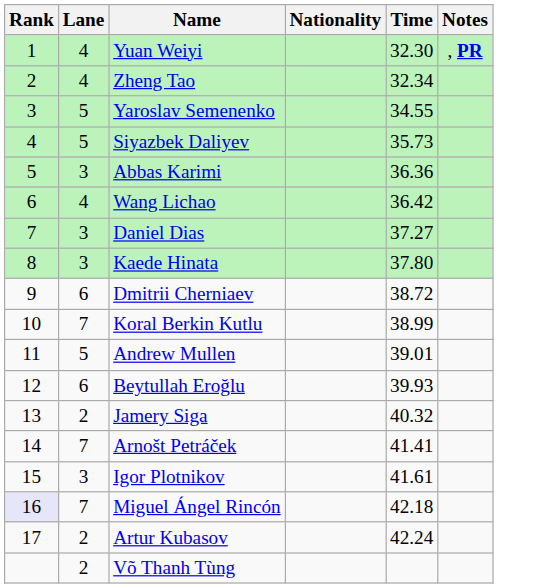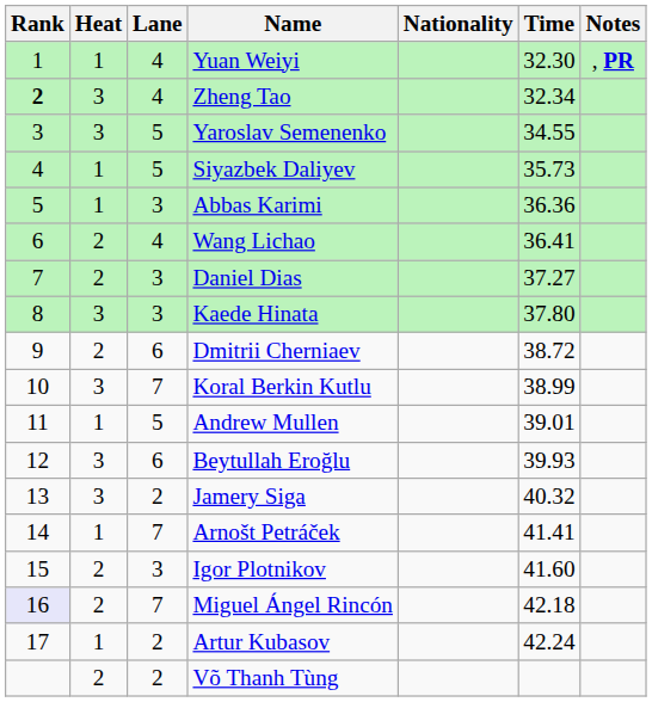+ column: Heat | 1 | 3 | 3 | 1 | 1 | 2 | 2 | 3 | 2 | 3 | 1 | 3 | 3 | 1 | 2 | 2 | 1 | 2
Zheng Tao | Rank: normal -> bold
Wang Lichao | Time: 36.42 -> 36.41
Igor Plotnikov | Time: 41.61 -> 41.60
